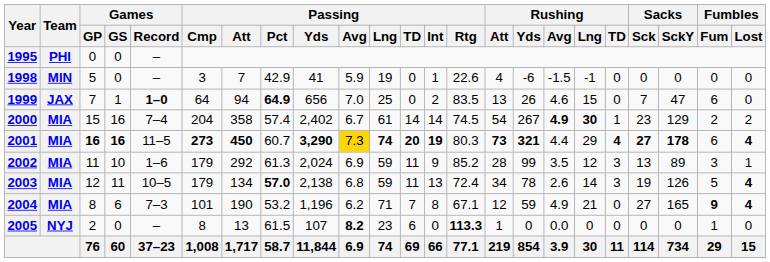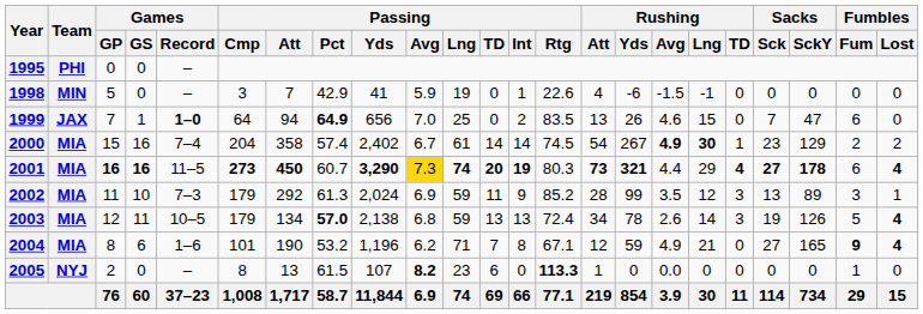2002 | Games / Record: 1–6 -> 7–3
2003 | Passing / TD: 11 -> 13
2004 | Games / Record: 7–3 -> 1–6
